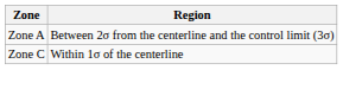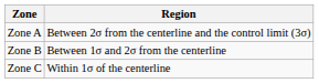+ row: Zone B | Between 1σ and 2σ from the centerline
